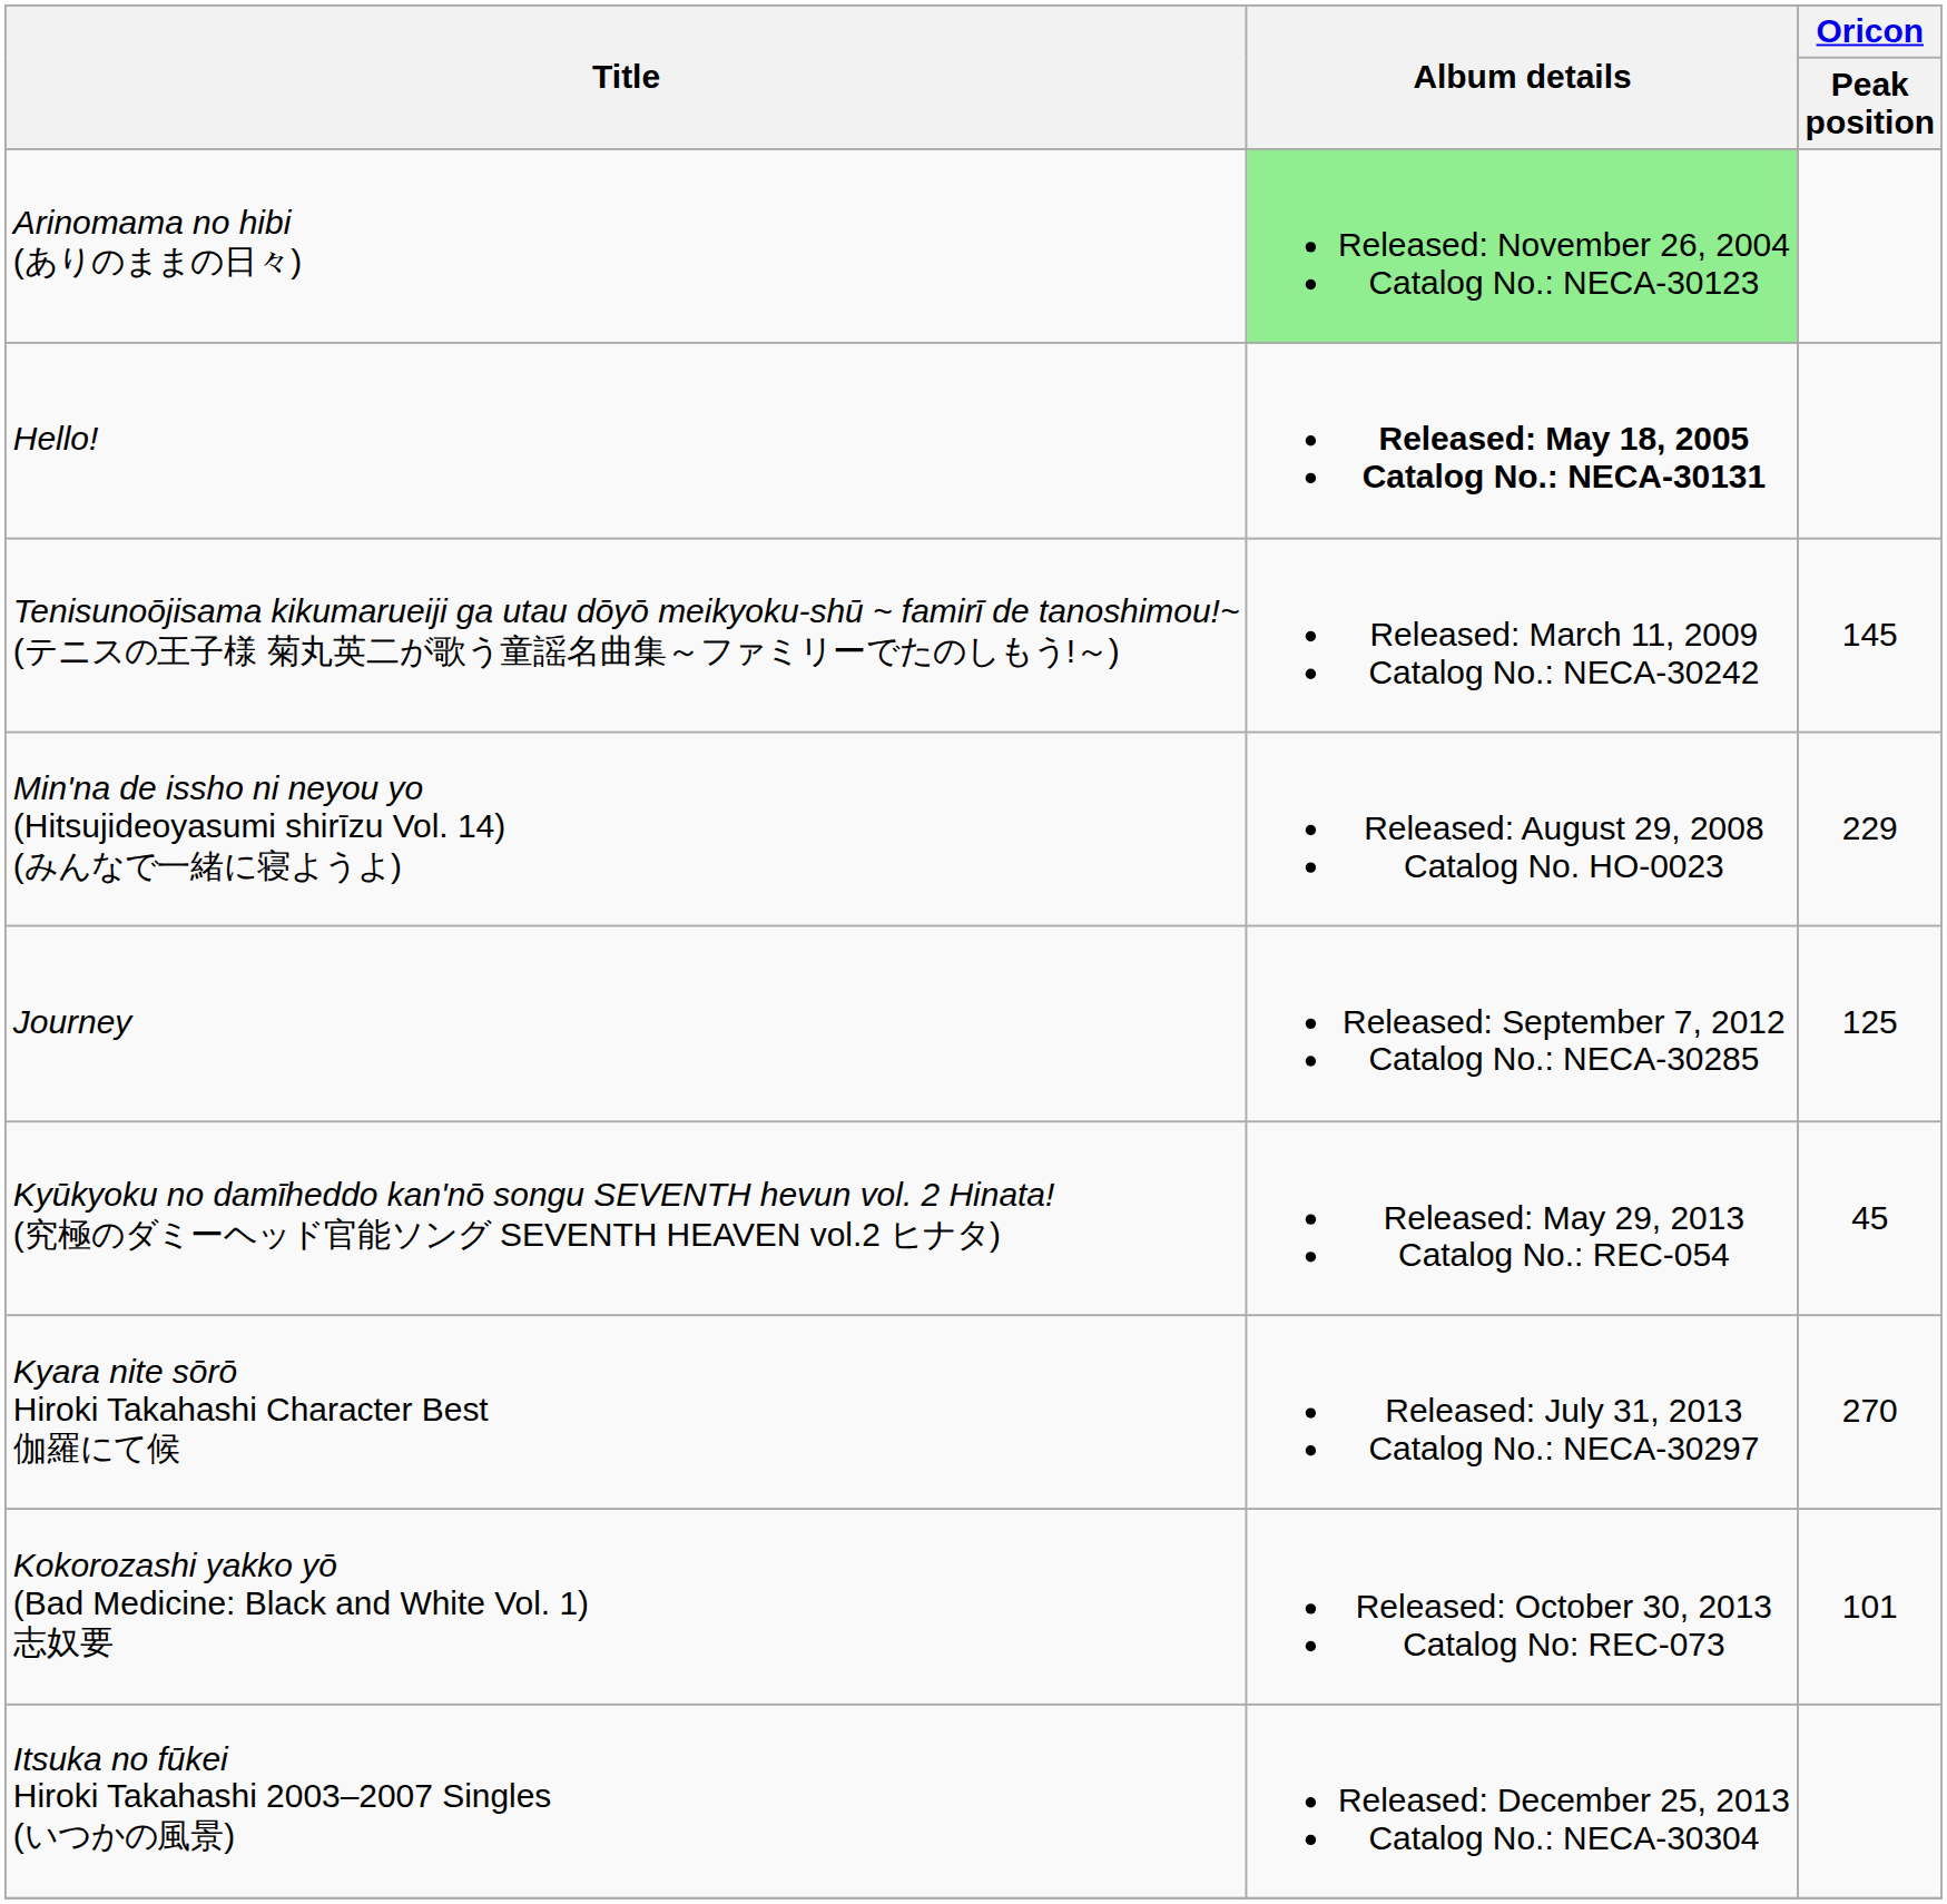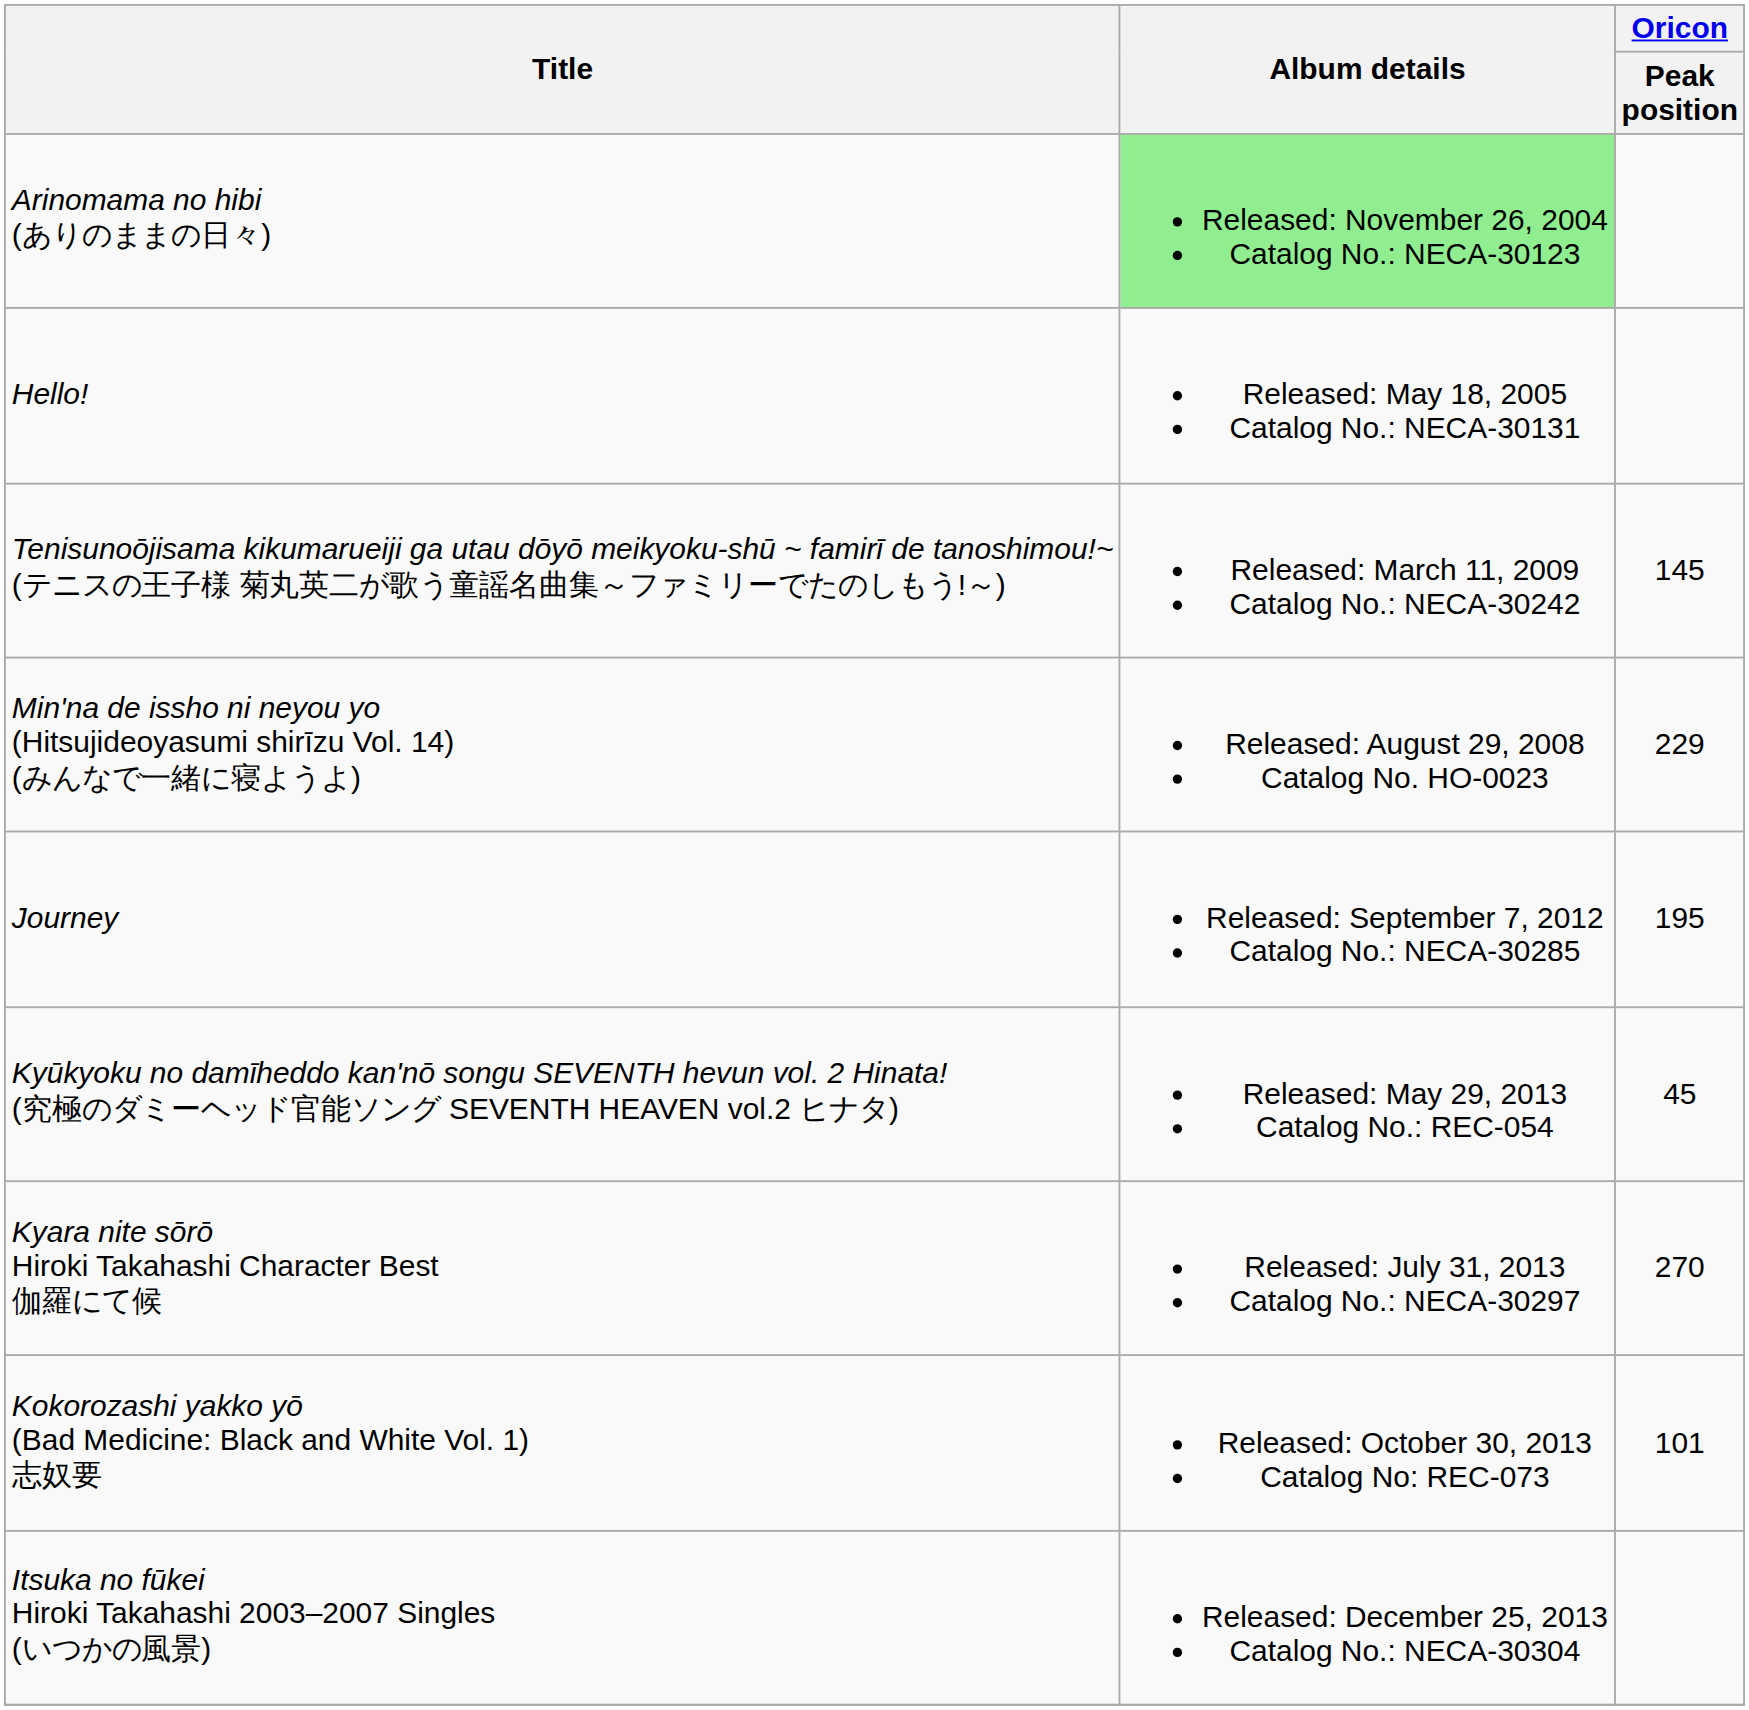Hello! | Album details: bold -> normal
Journey | Oricon / Peak position: 125 -> 195
